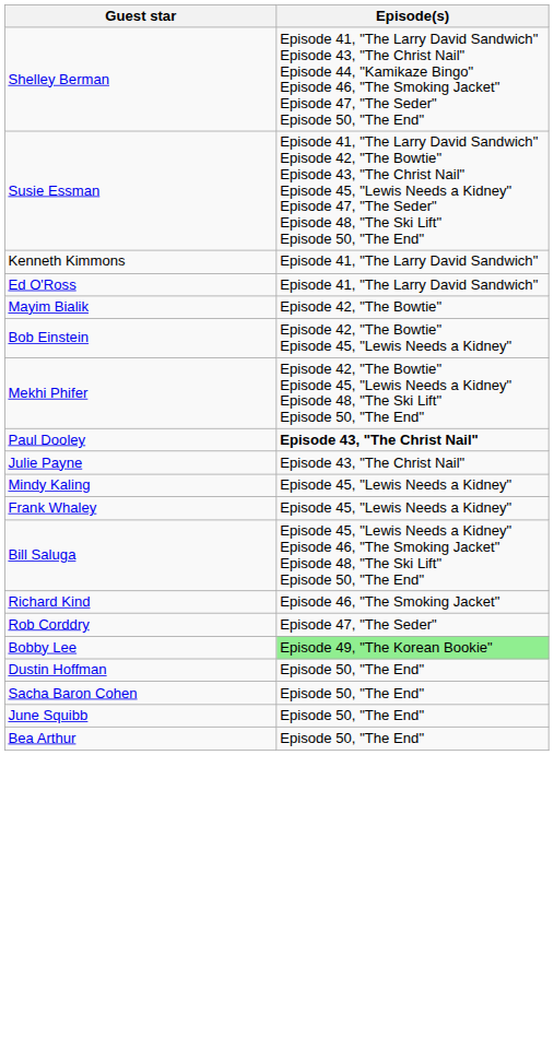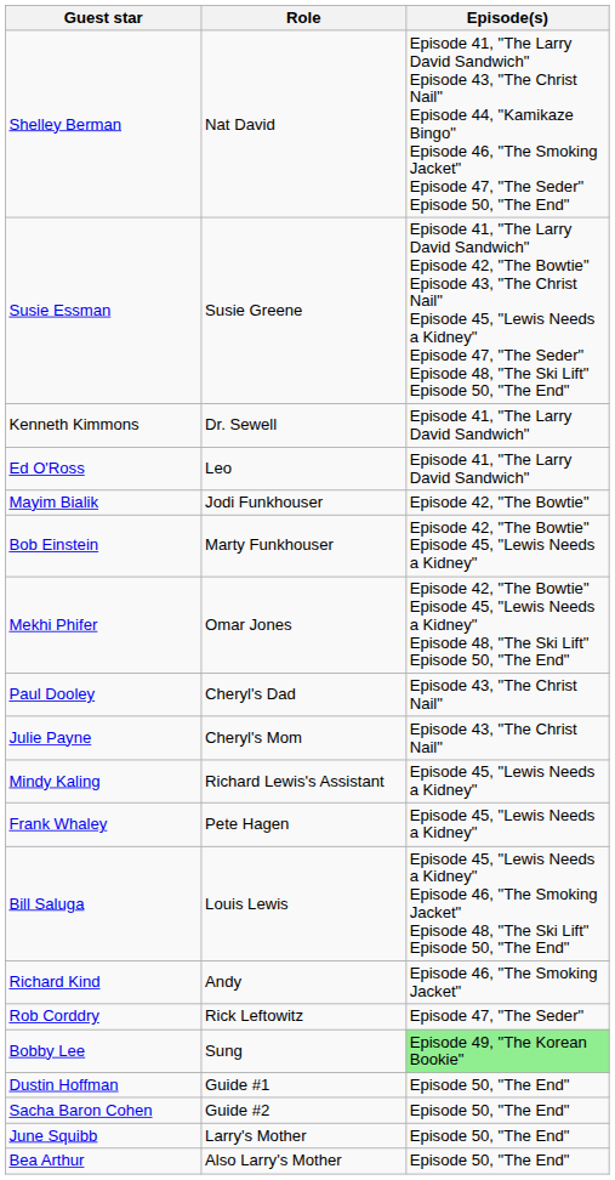+ column: Role | Nat David | Susie Greene | Dr. Sewell | Leo | Jodi Funkhouser | Marty Funkhouser | Omar Jones | Cheryl's Dad | Cheryl's Mom | Richard Lewis's Assistant | Pete Hagen | Louis Lewis | Andy | Rick Leftowitz | Sung | Guide #1 | Guide #2 | Larry's Mother | Also Larry's Mother
Paul Dooley | Episode(s): bold -> normal
